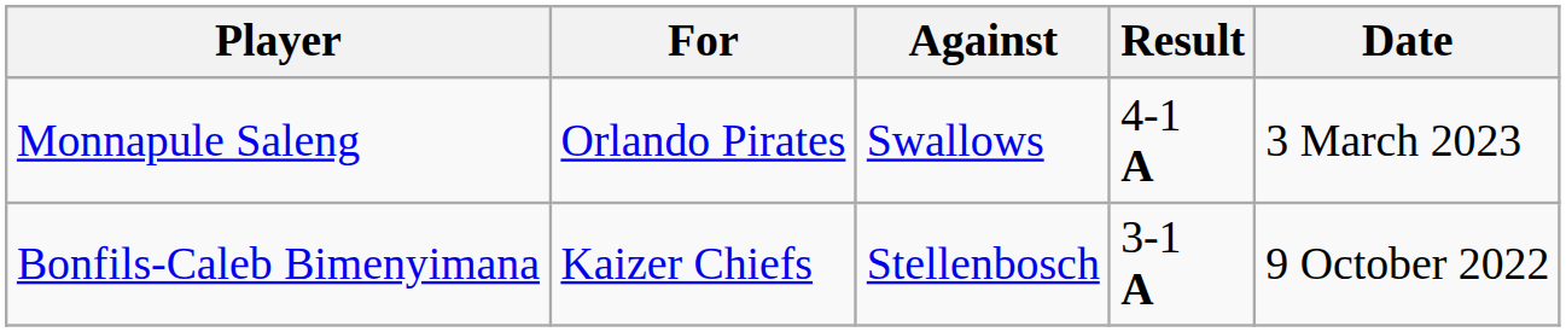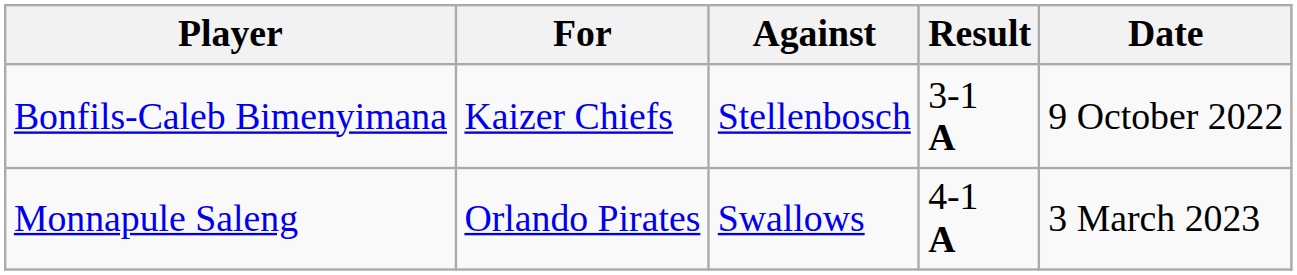rows swapped: Bonfils-Caleb Bimenyimana <-> Monnapule Saleng
